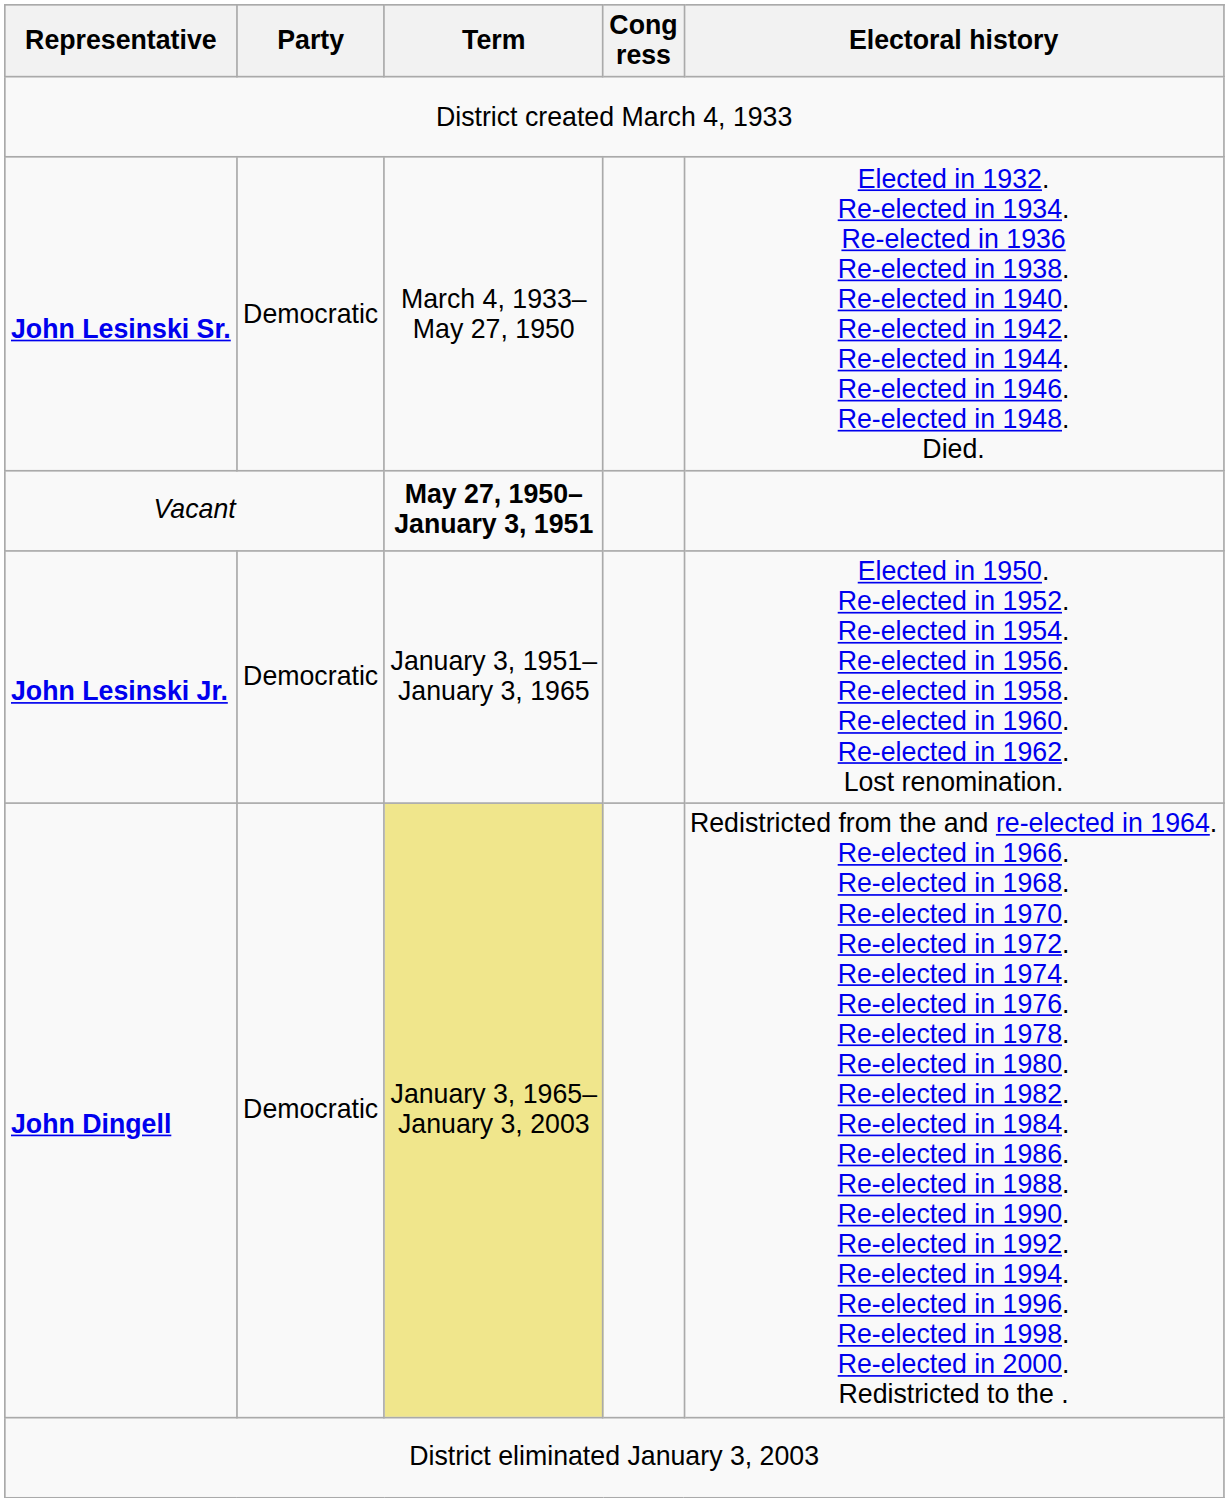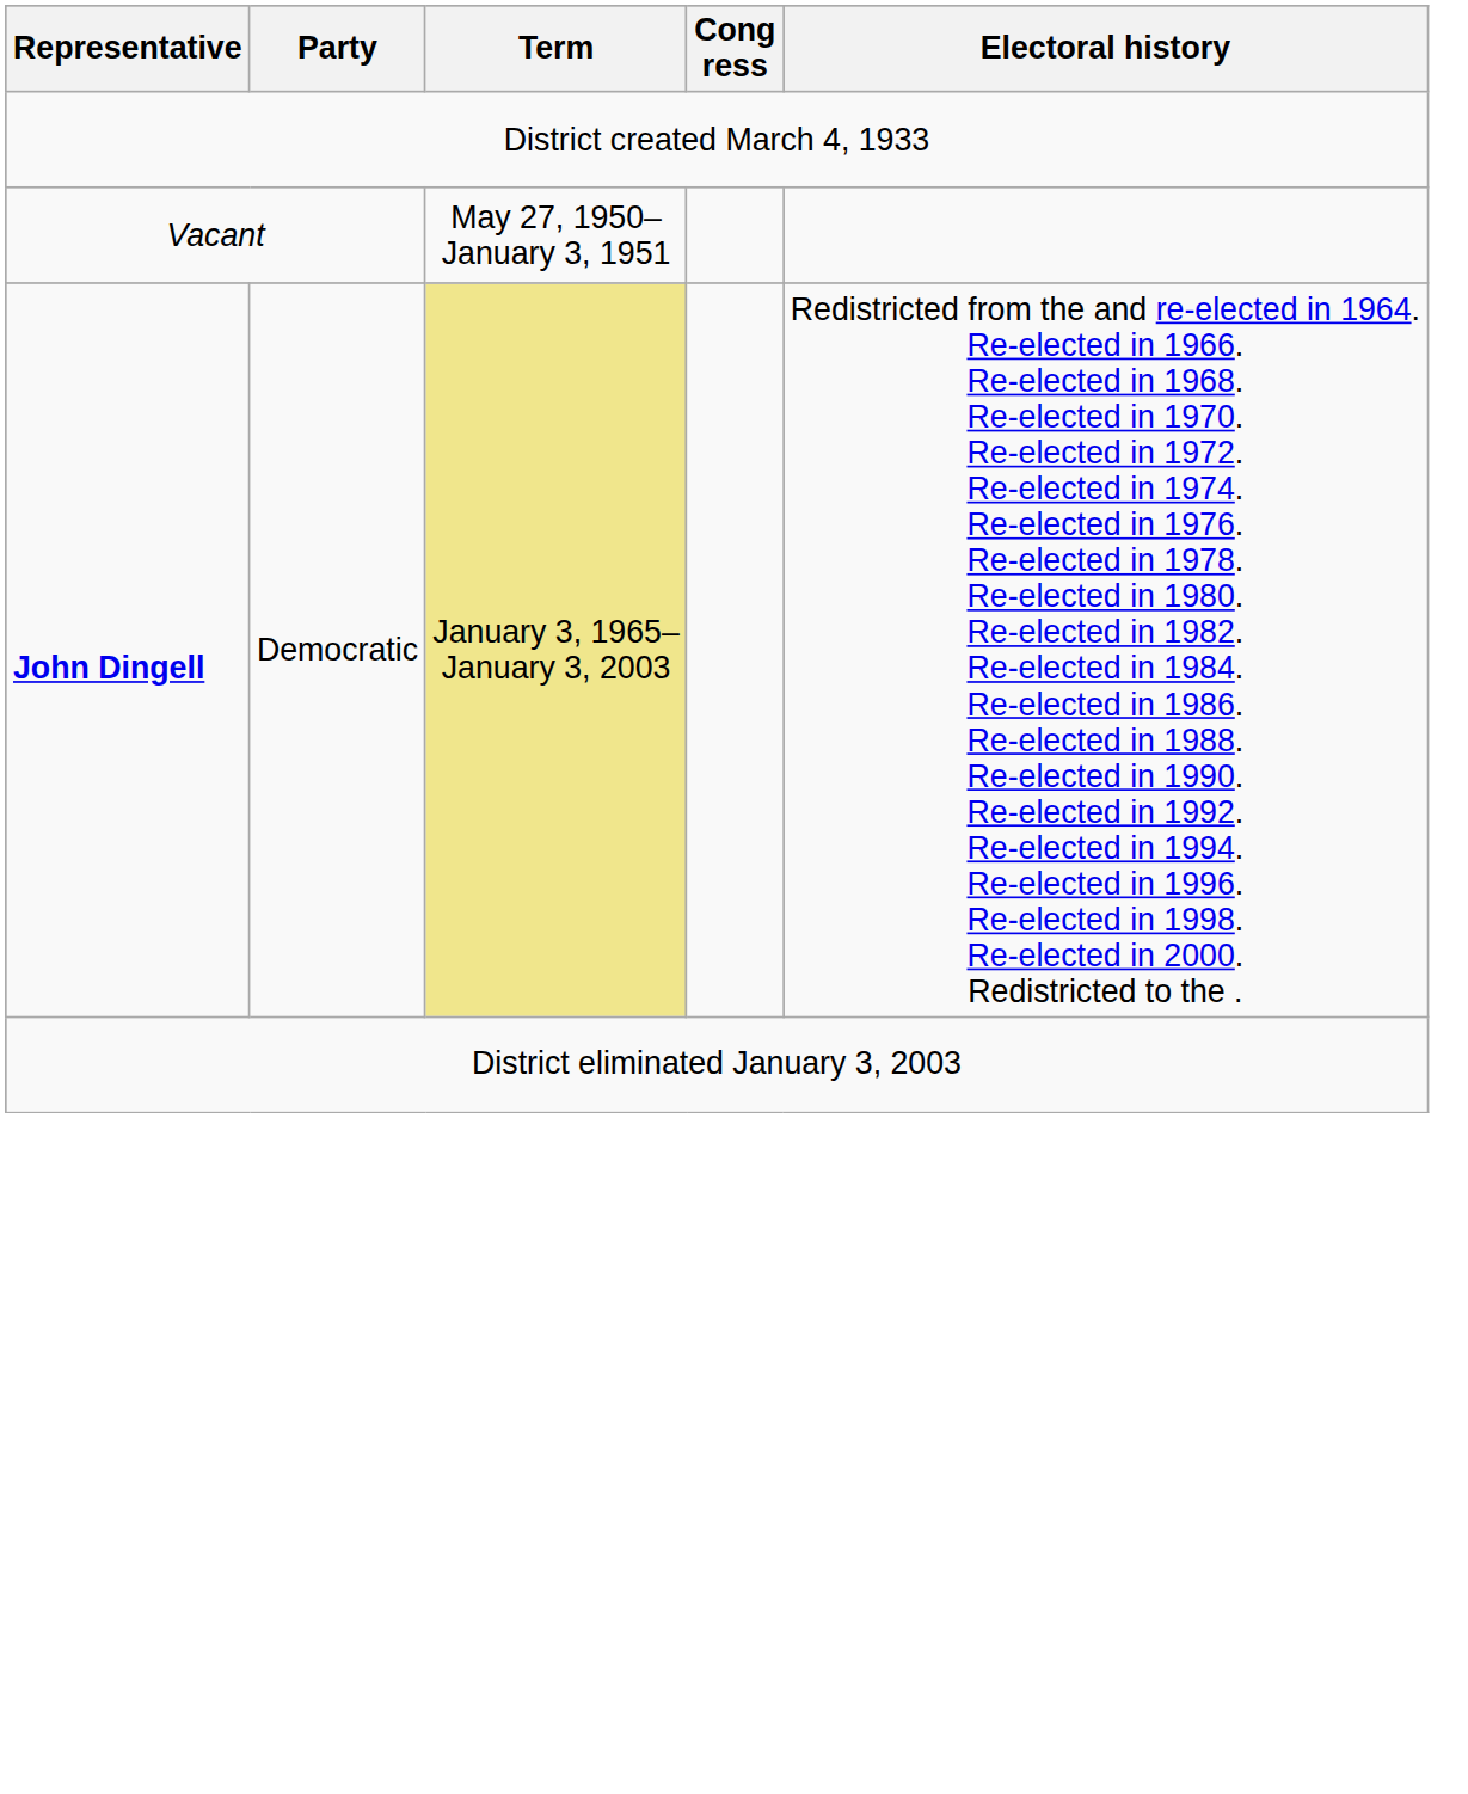- row: John Lesinski Sr. | Democratic | March 4, 1933– May 27, 1950 | Elected in 1932. Re-elected in 1934. Re-elected in 1936 Re-elected in 1938. Re-elected in 1940. Re-elected in 1942. Re-elected in 1944. Re-elected in 1946. Re-elected in 1948. Died.
Vacant | Term: bold -> normal
- row: John Lesinski Jr. | Democratic | January 3, 1951– January 3, 1965 | Elected in 1950. Re-elected in 1952. Re-elected in 1954. Re-elected in 1956. Re-elected in 1958. Re-elected in 1960. Re-elected in 1962. Lost renomination.
